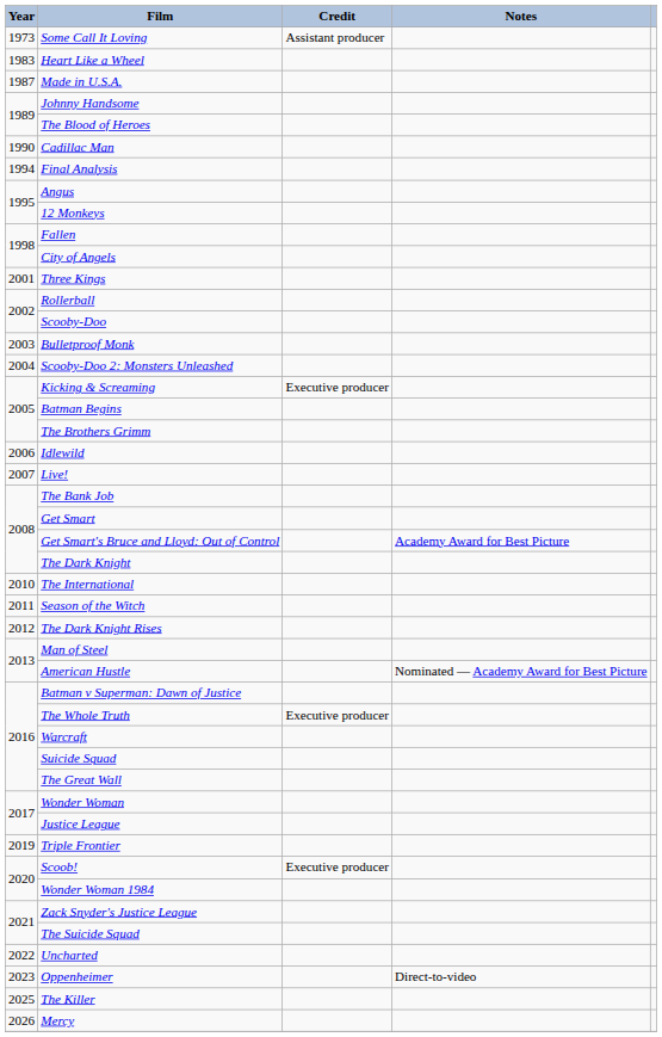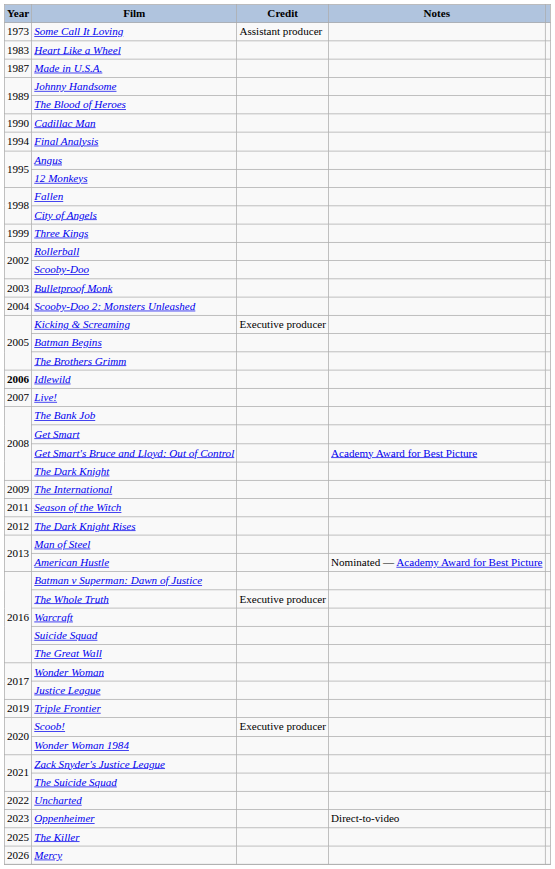Three Kings | Year: 2001 -> 1999
Idlewild | Year: normal -> bold
The International | Year: 2010 -> 2009
